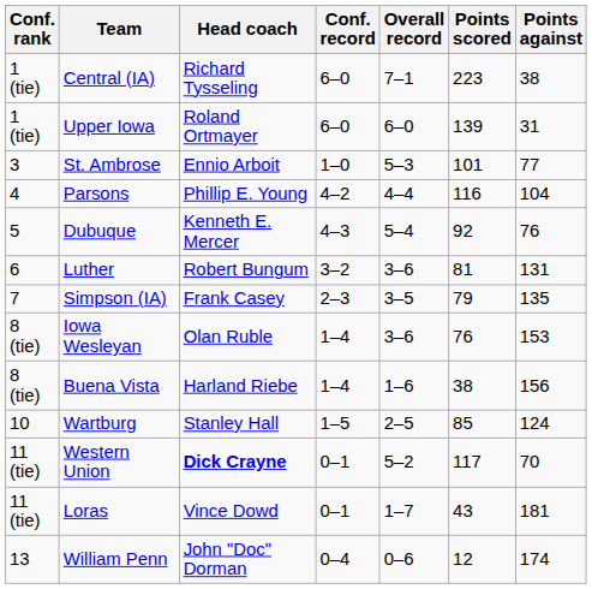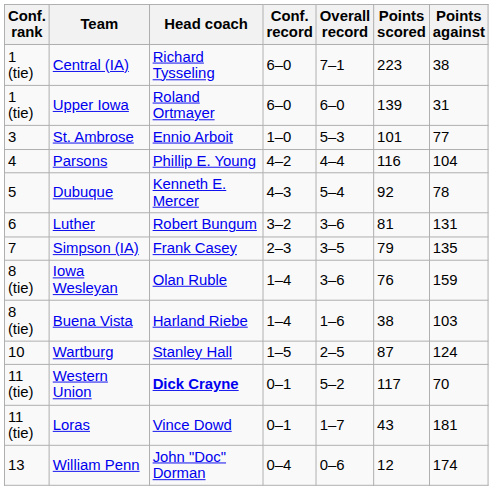Dubuque | Points against: 76 -> 78
Iowa Wesleyan | Points against: 153 -> 159
Buena Vista | Points against: 156 -> 103
Wartburg | Points scored: 85 -> 87
